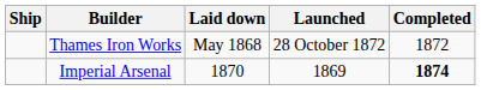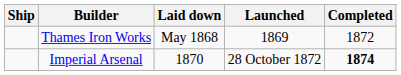Thames Iron Works | Launched: 28 October 1872 -> 1869
Imperial Arsenal | Launched: 1869 -> 28 October 1872
